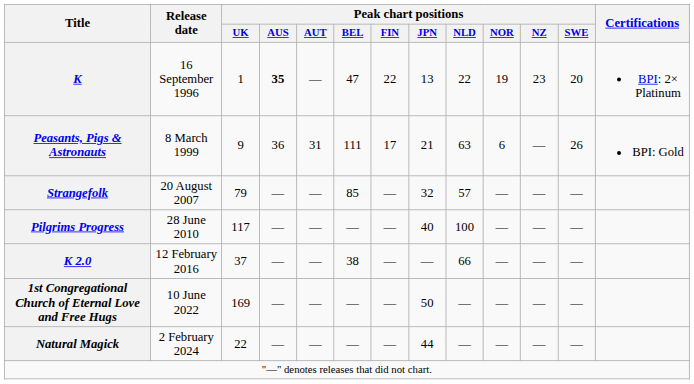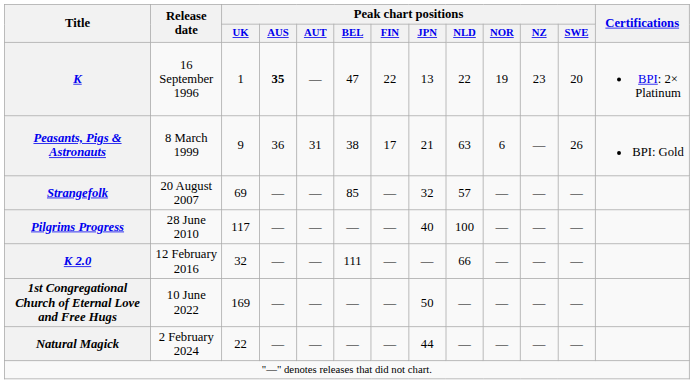Peasants, Pigs & Astronauts | Peak chart positions / BEL: 111 -> 38
Strangefolk | Peak chart positions / UK: 79 -> 69
K 2.0 | Peak chart positions / UK: 37 -> 32
K 2.0 | Peak chart positions / BEL: 38 -> 111
